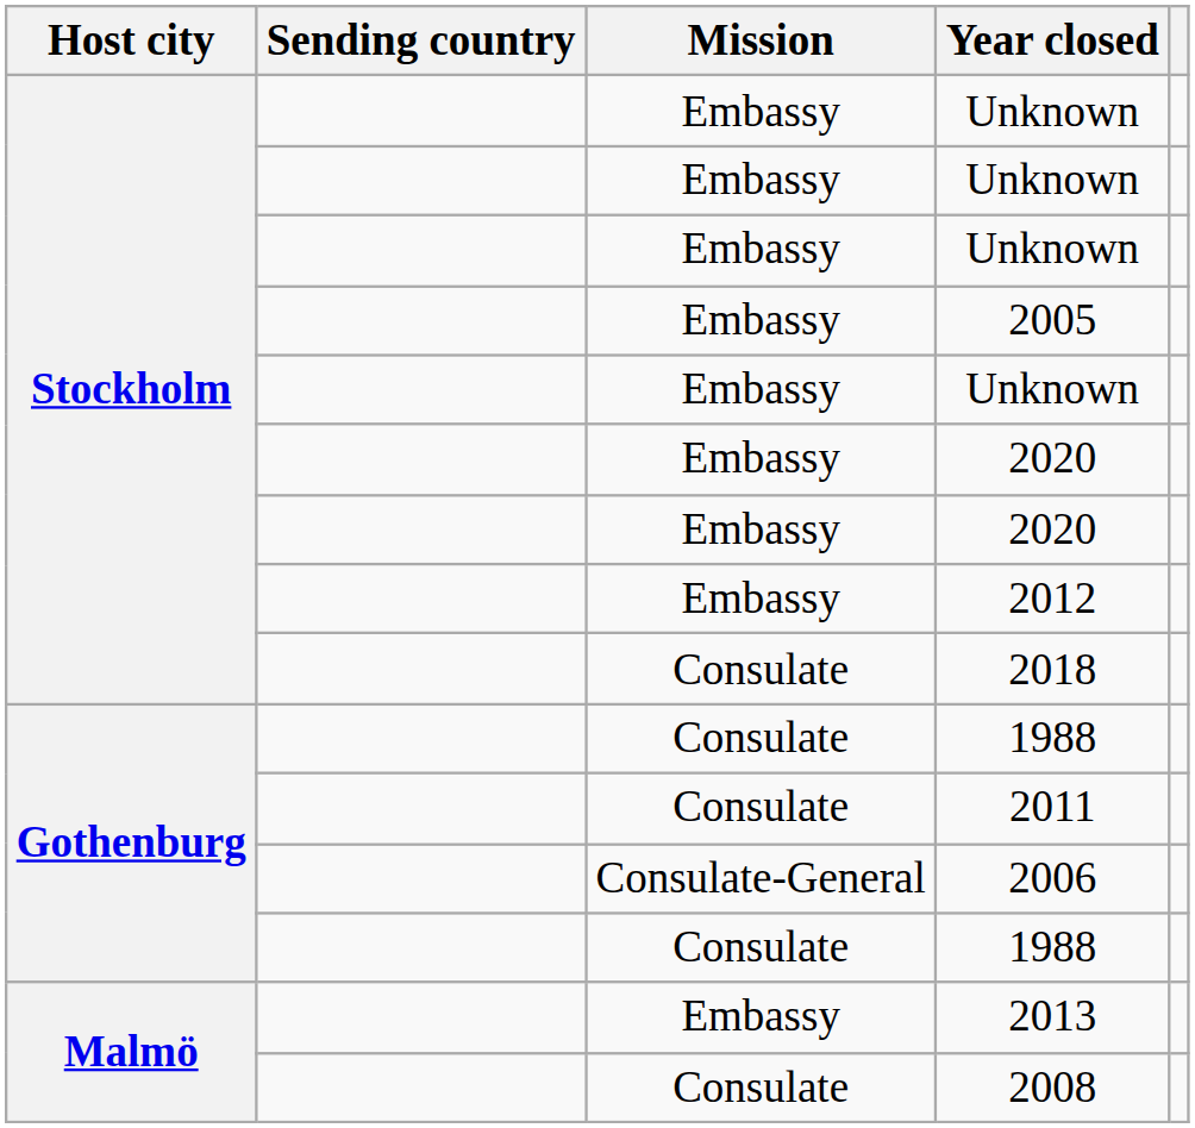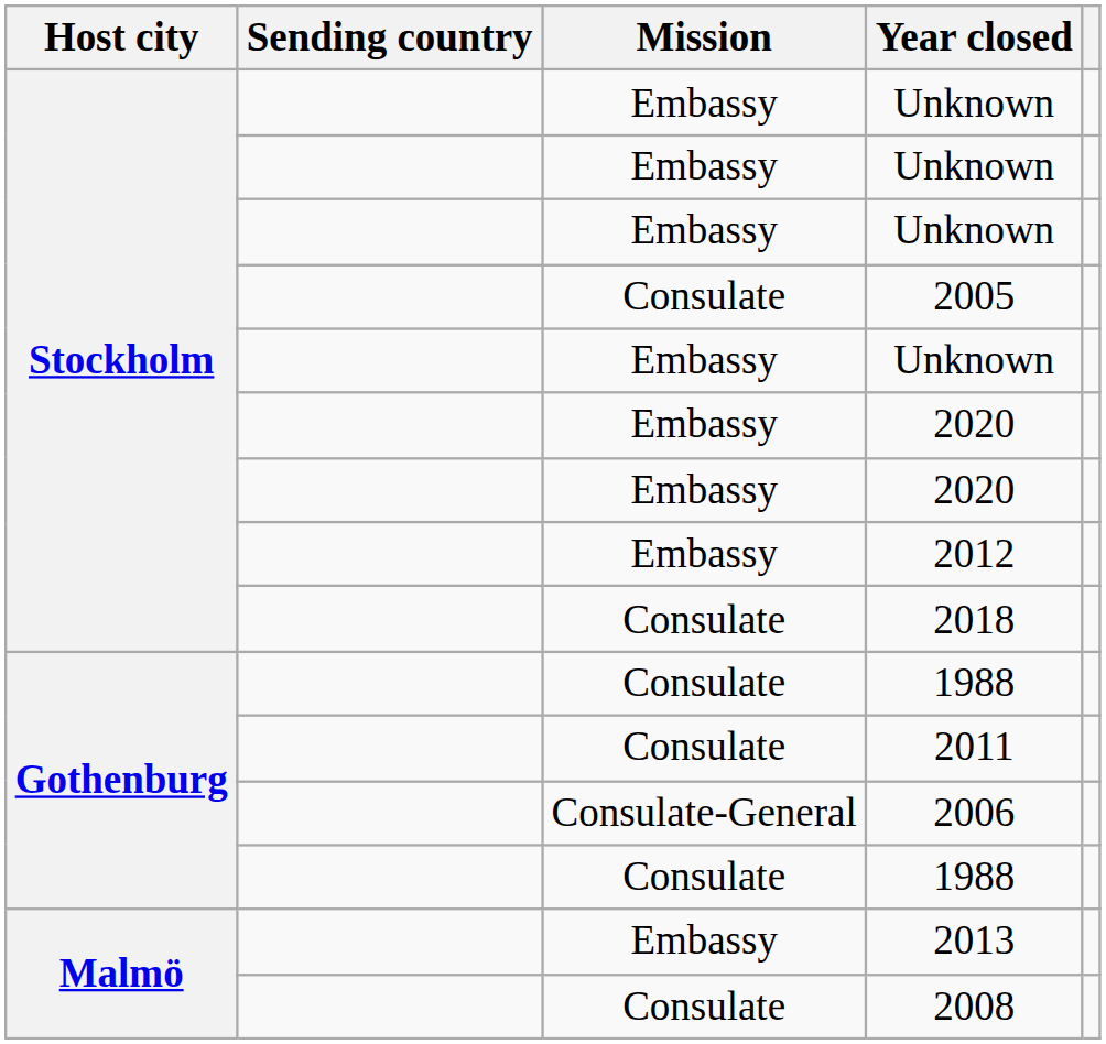2005 | Mission: Embassy -> Consulate
